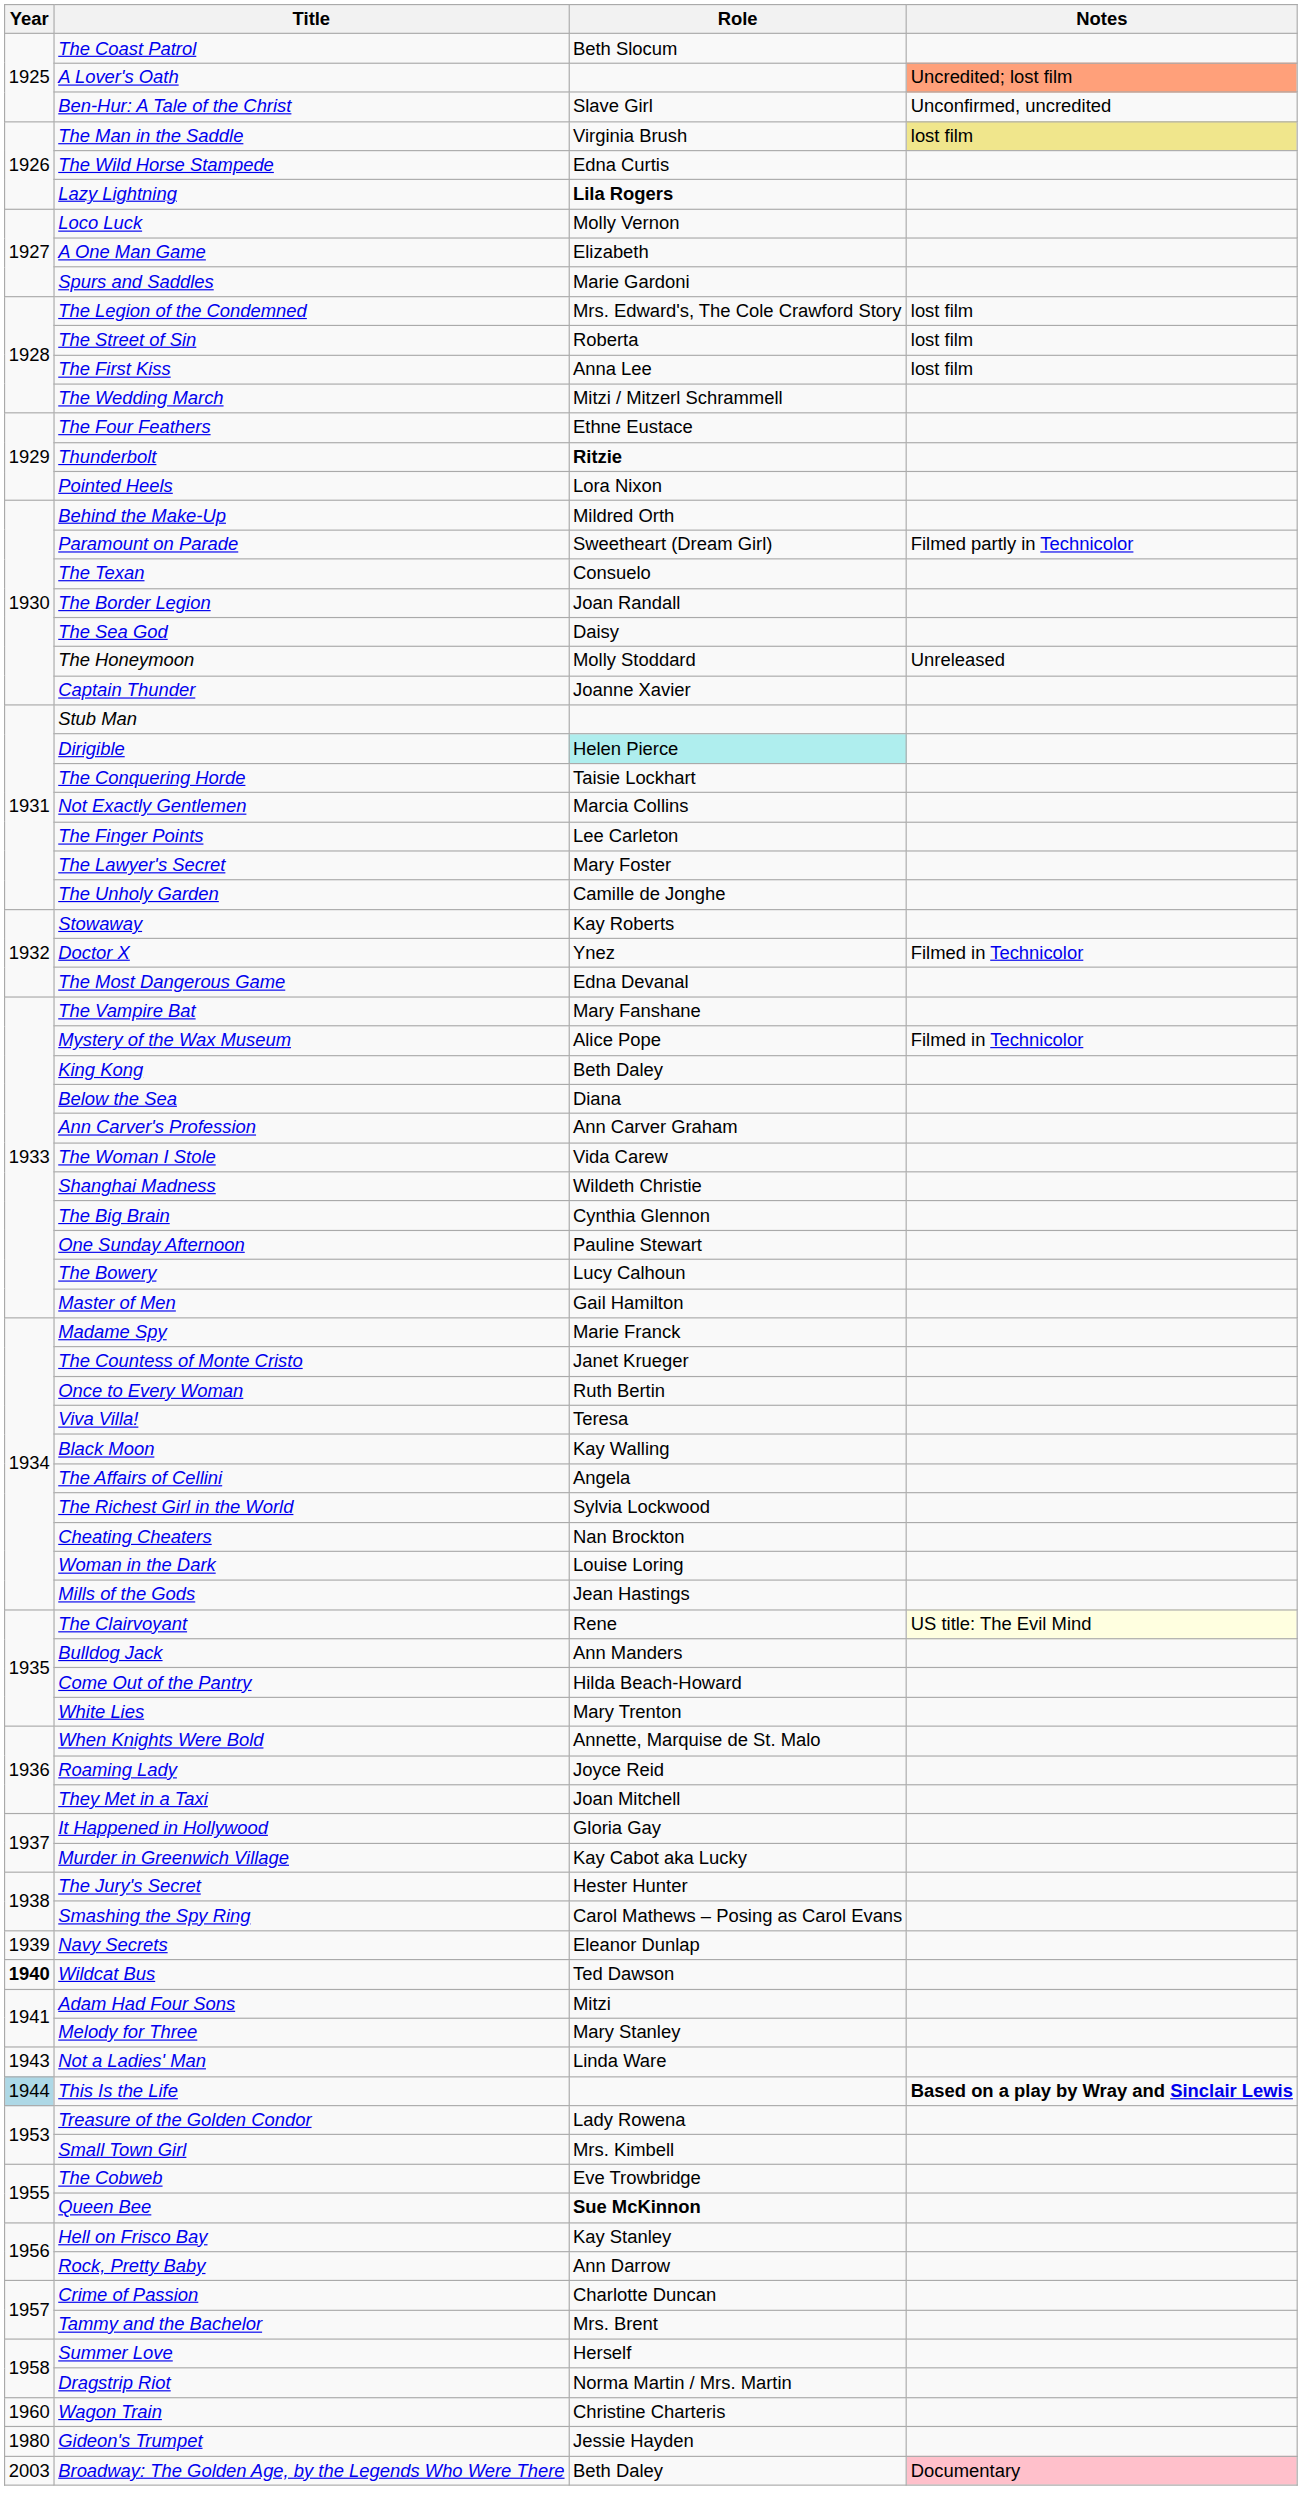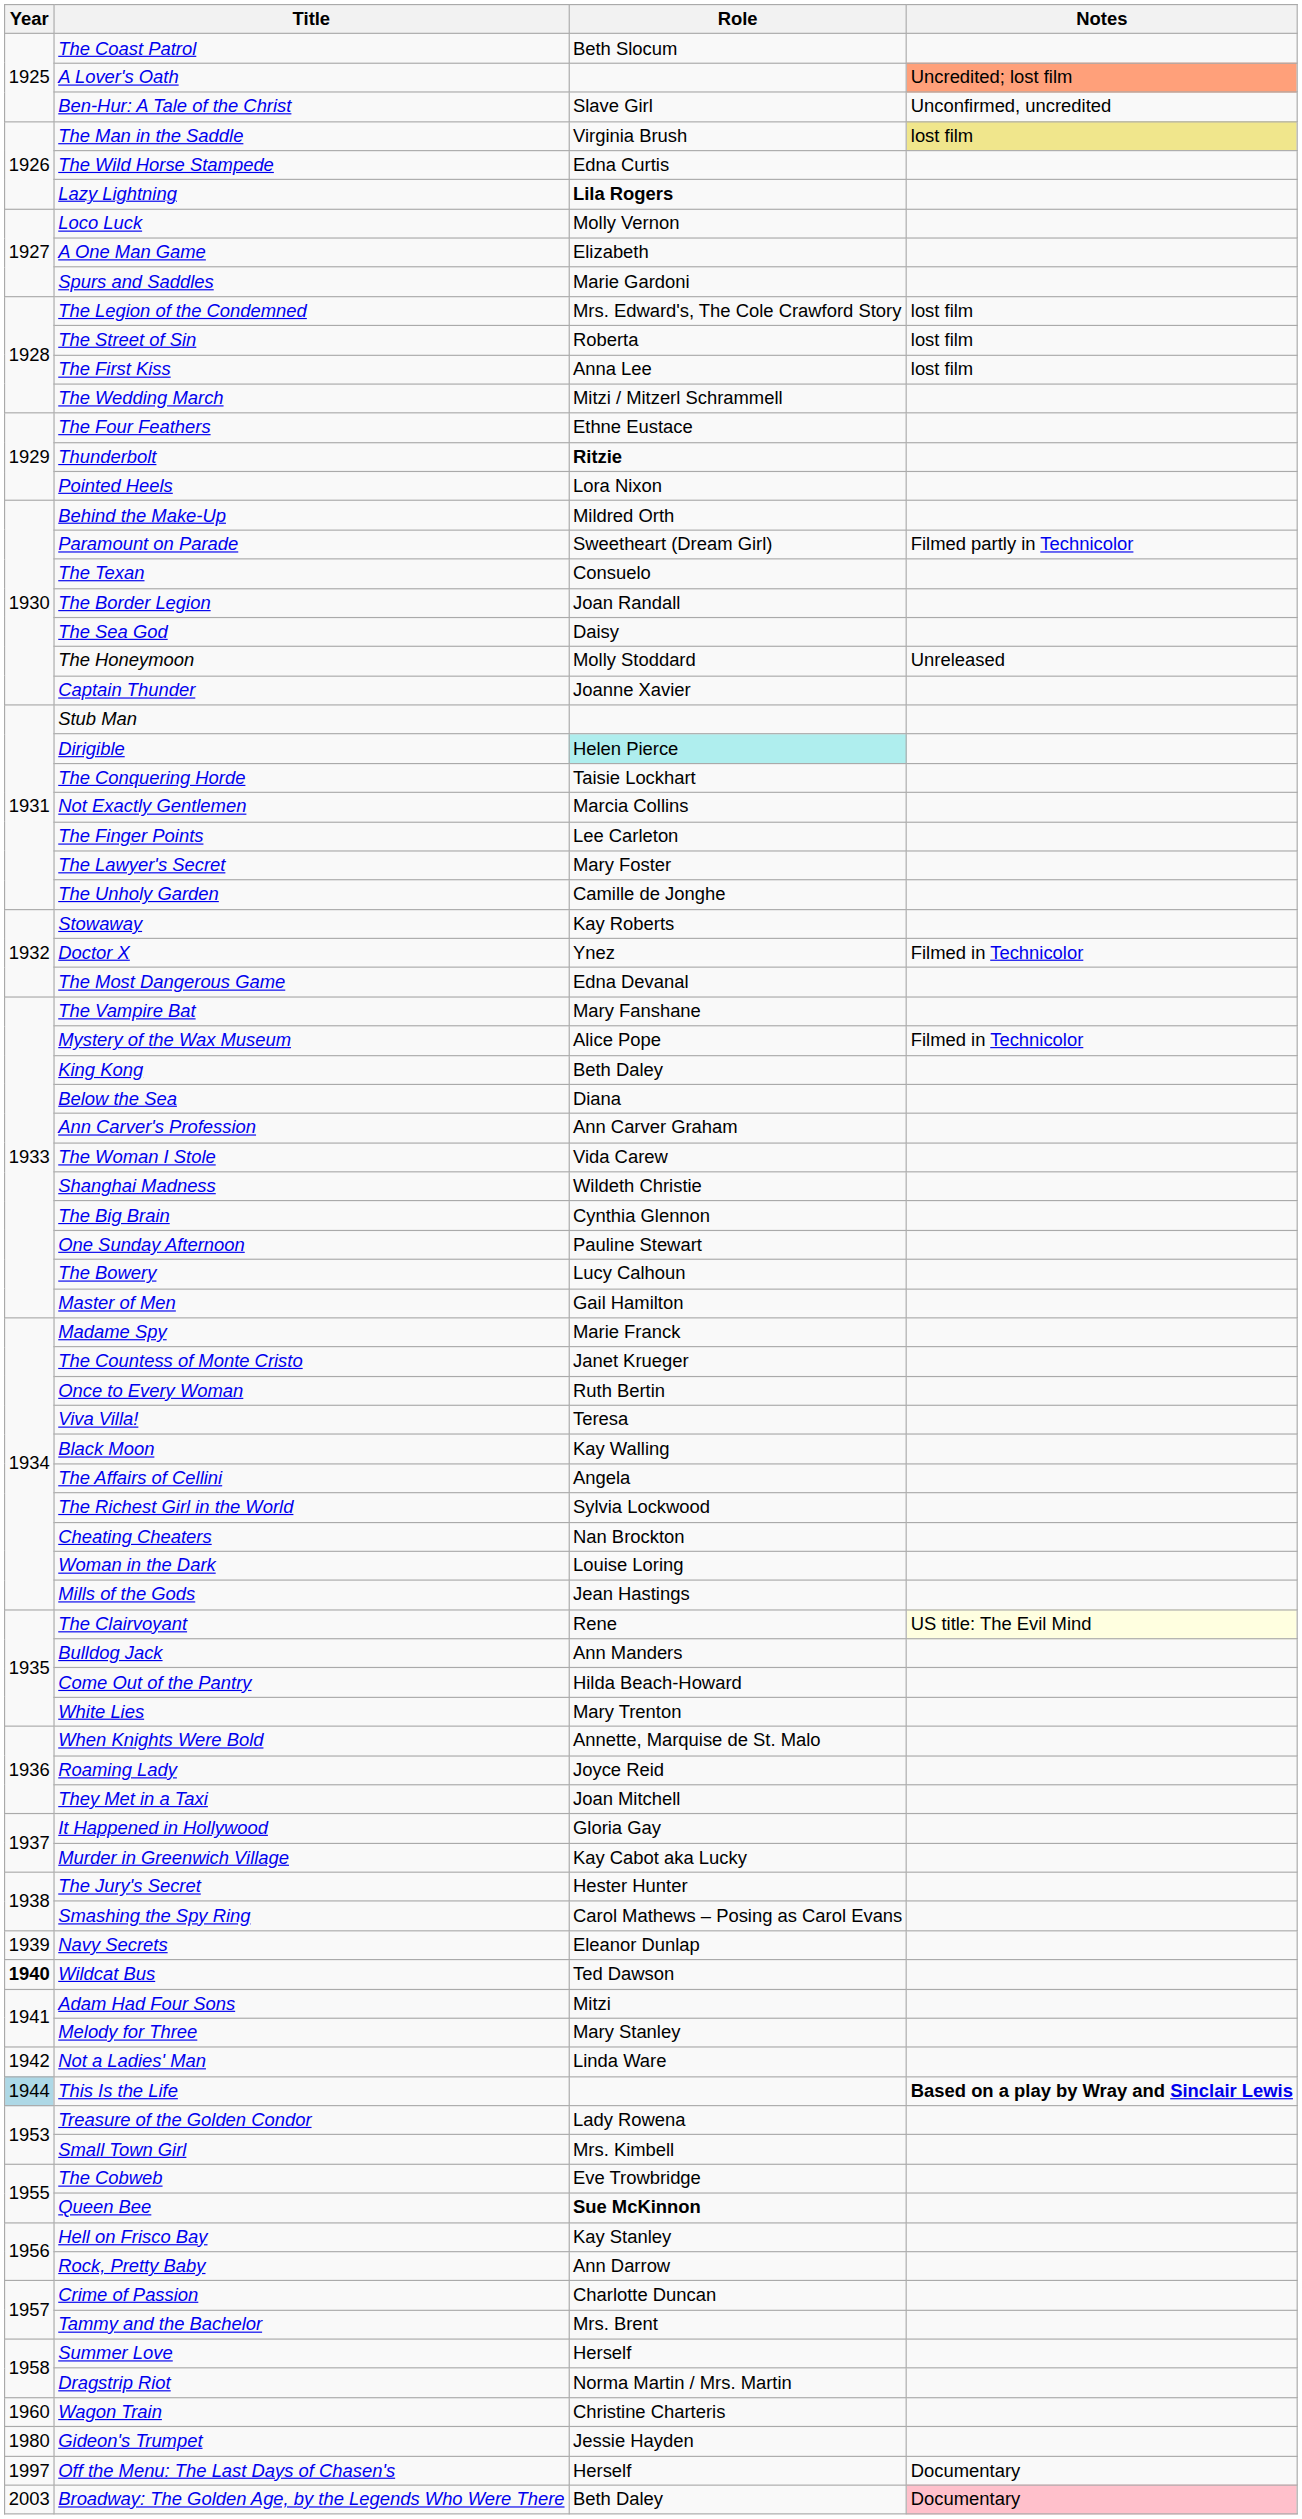Not a Ladies' Man | Year: 1943 -> 1942
+ row: 1997 | Off the Menu: The Last Days of Chasen's | Herself | Documentary
